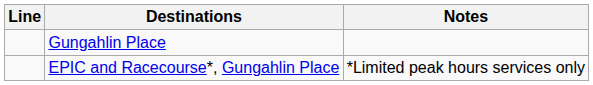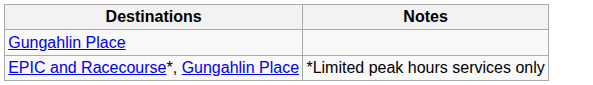- column: Line
